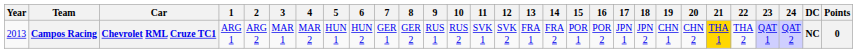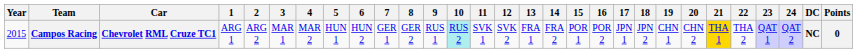Campos Racing | Year: 2013 -> 2015
Campos Racing | 10: no background -> paleturquoise background
